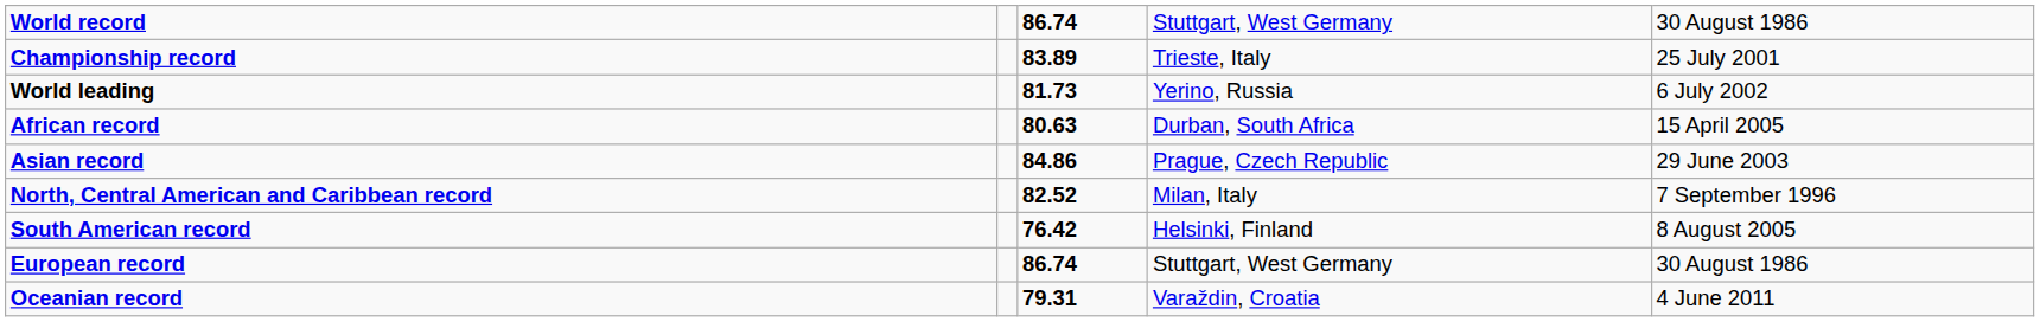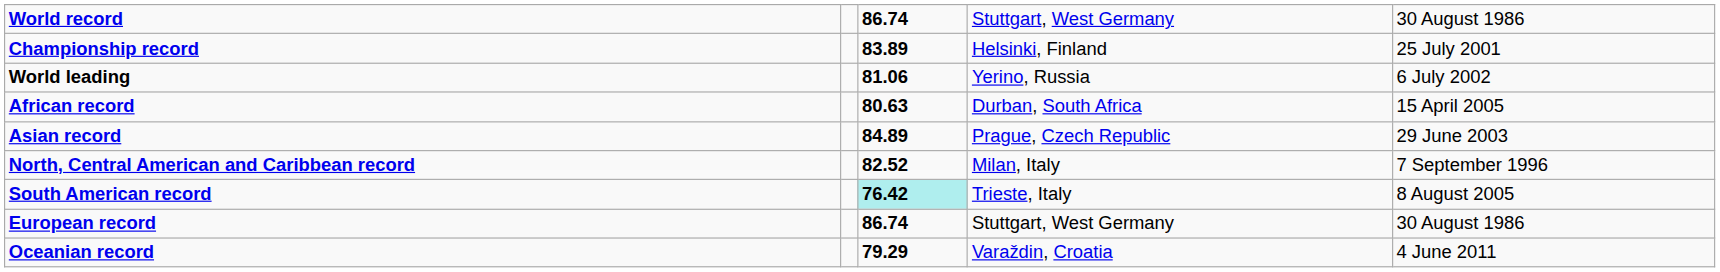Championship record | column 4: Trieste, Italy -> Helsinki, Finland
World leading | column 3: 81.73 -> 81.06
Asian record | column 3: 84.86 -> 84.89
South American record | column 3: no background -> paleturquoise background
South American record | column 4: Helsinki, Finland -> Trieste, Italy
Oceanian record | column 3: 79.31 -> 79.29
